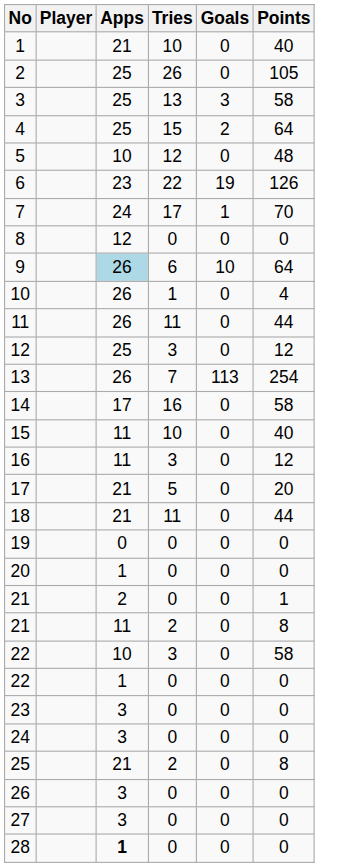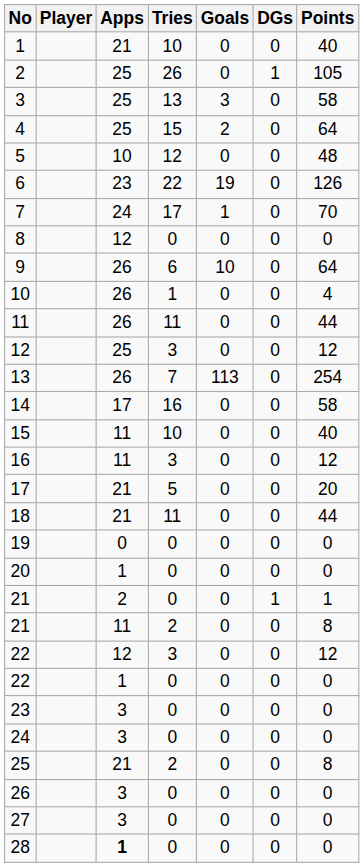+ column: DGs | 0 | 1 | 0 | 0 | 0 | 0 | 0 | 0 | 0 | 0 | 0 | 0 | 0 | 0 | 0 | 0 | 0 | 0 | 0 | 0 | 1 | 0 | 0 | 0 | 0 | 0 | 0 | 0 | 0 | 0
9 | Apps: lightblue background -> no background
22 / 3 | Apps: 10 -> 12
22 / 3 | Points: 58 -> 12
